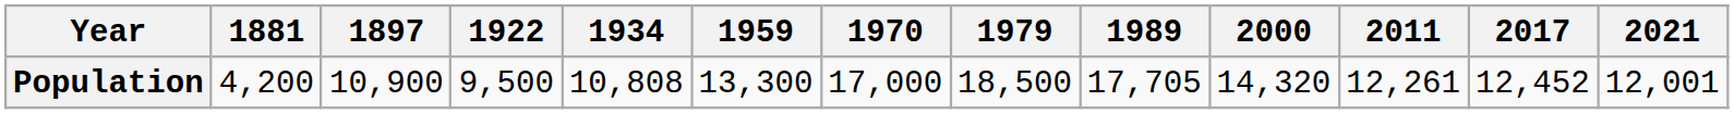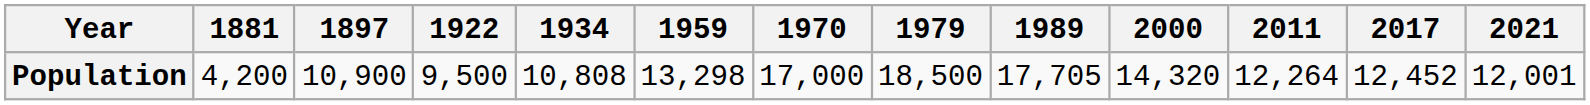Population | 1959: 13,300 -> 13,298
Population | 2011: 12,261 -> 12,264
